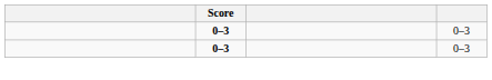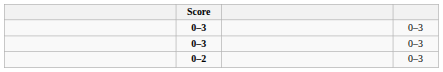+ row: 0–2 | 0–3
